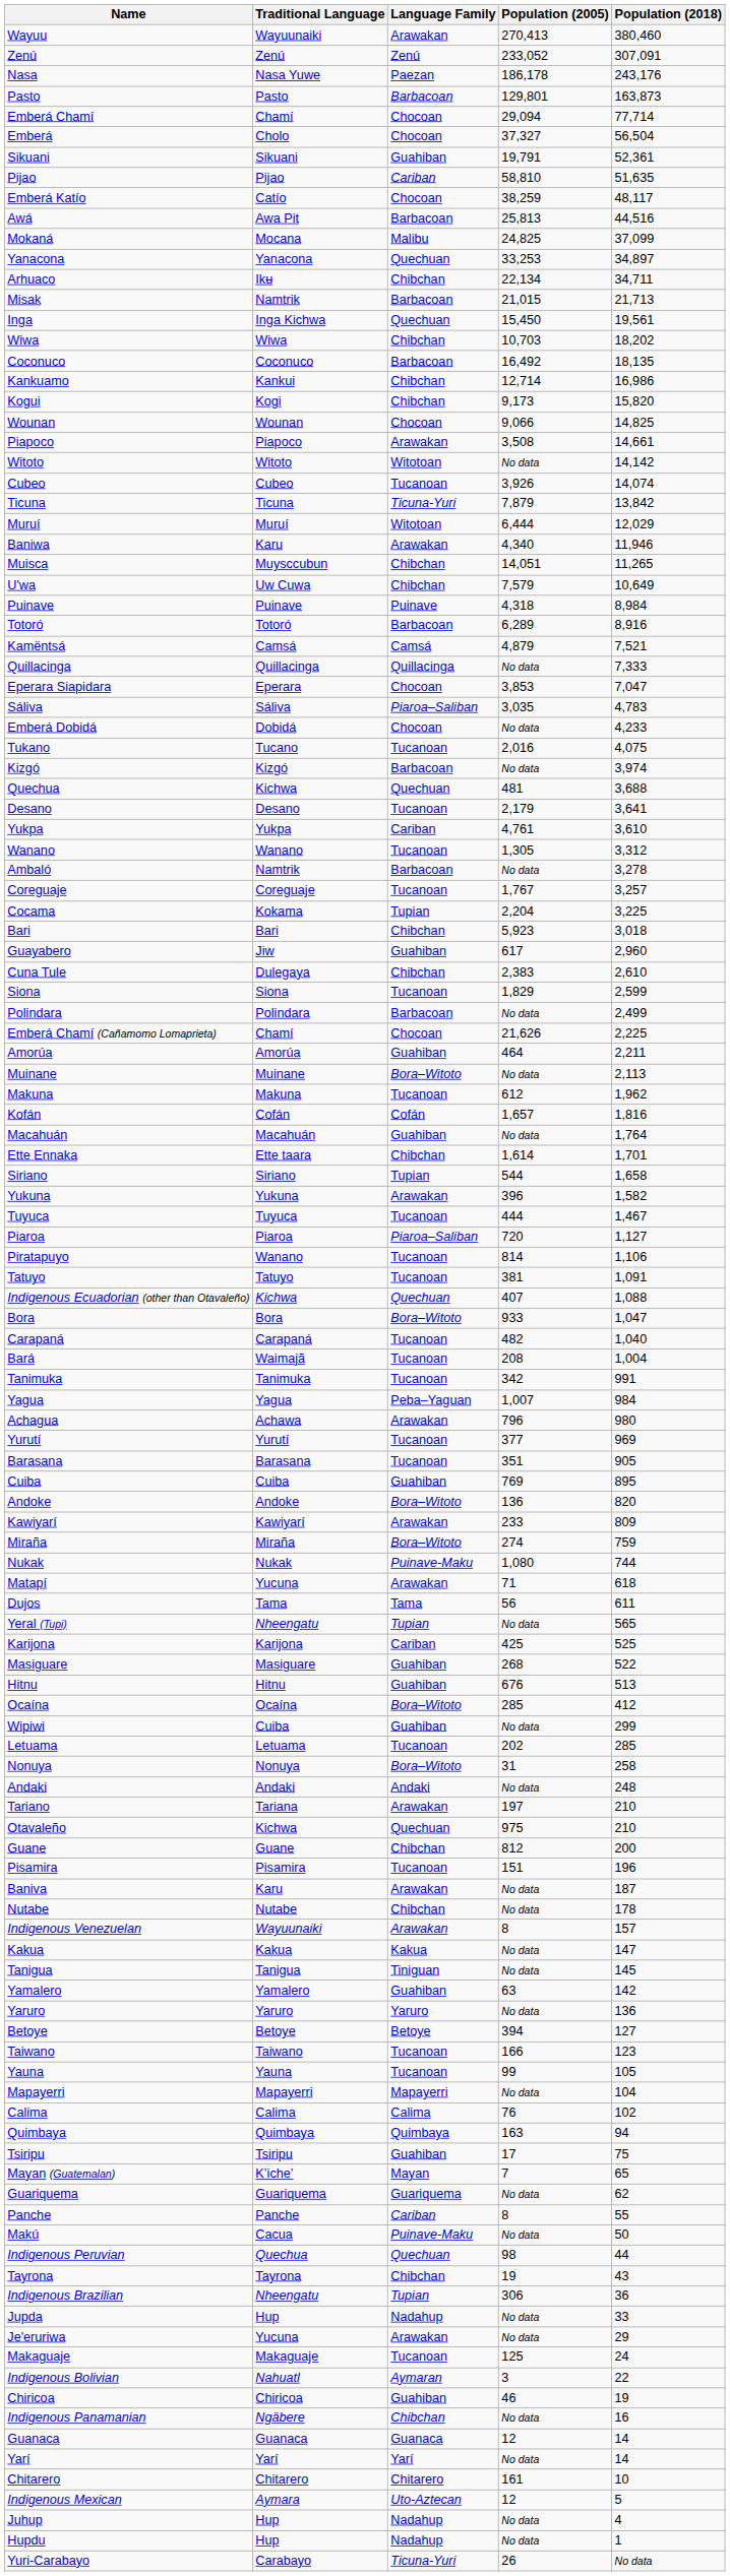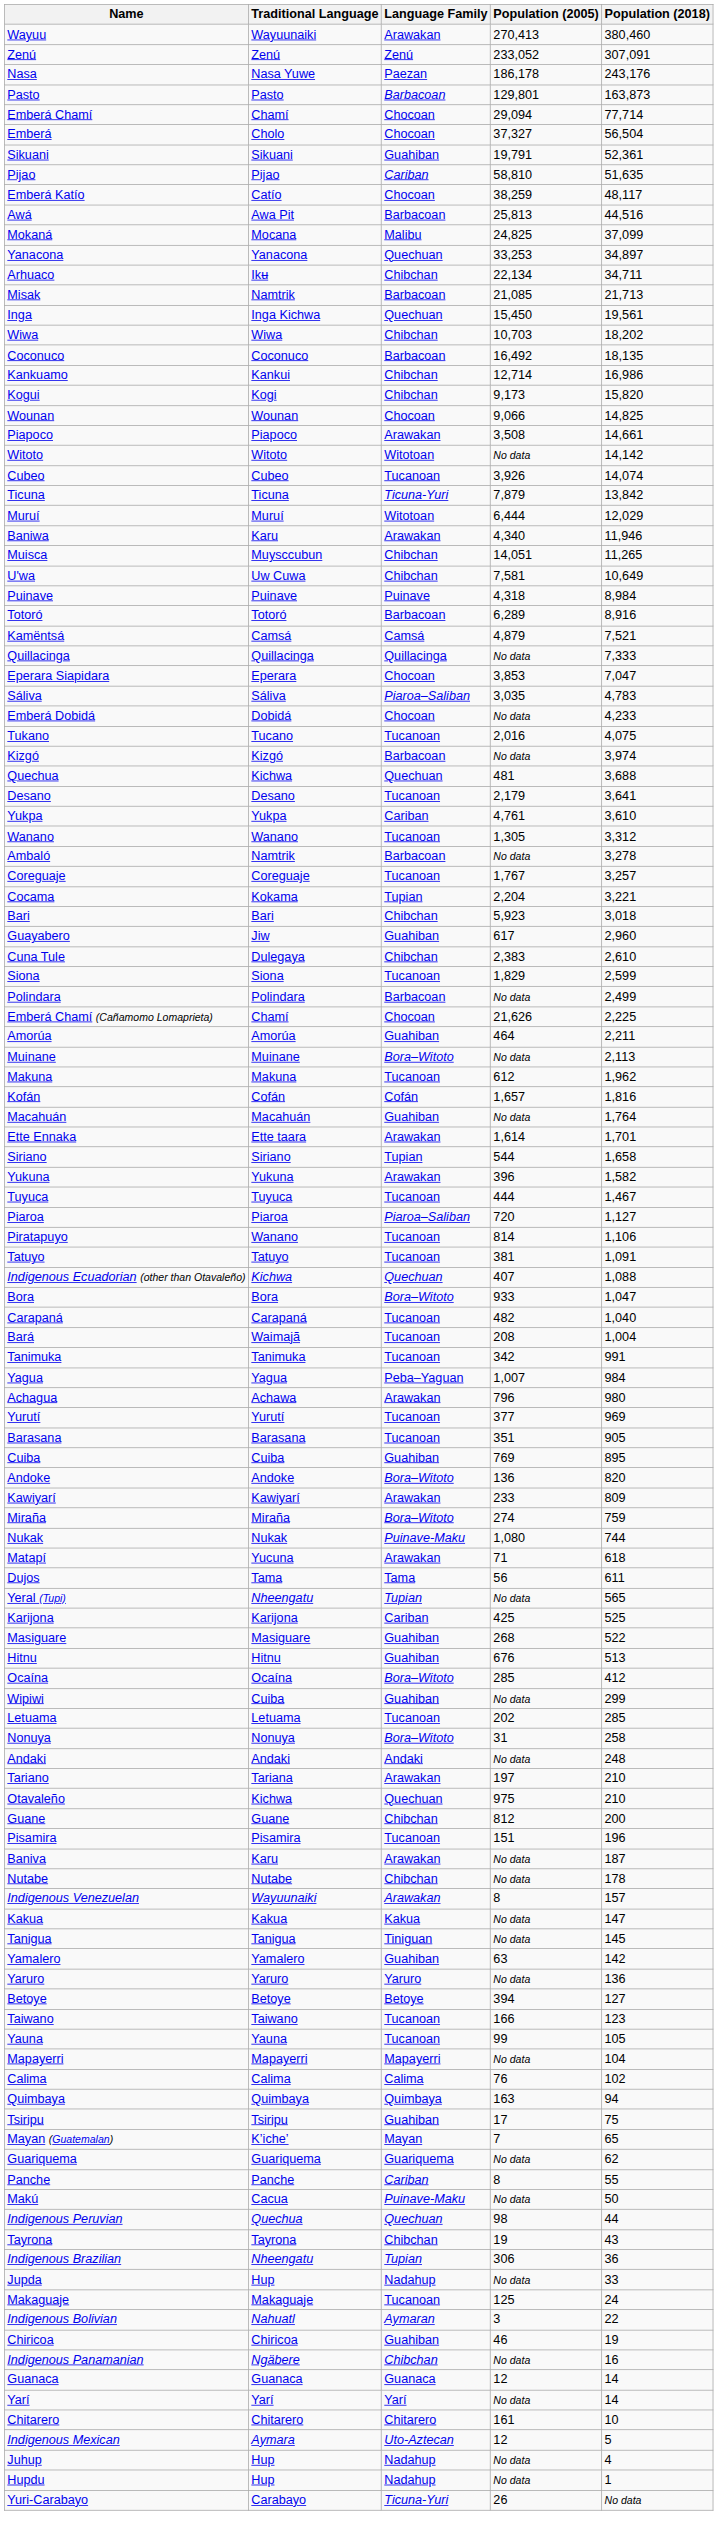Misak | Population (2005): 21,015 -> 21,085
U'wa | Population (2005): 7,579 -> 7,581
Cocama | Population (2018): 3,225 -> 3,221
Ette Ennaka | Language Family: Chibchan -> Arawakan
- row: Je'eruriwa | Yucuna | Arawakan | No data | 29
